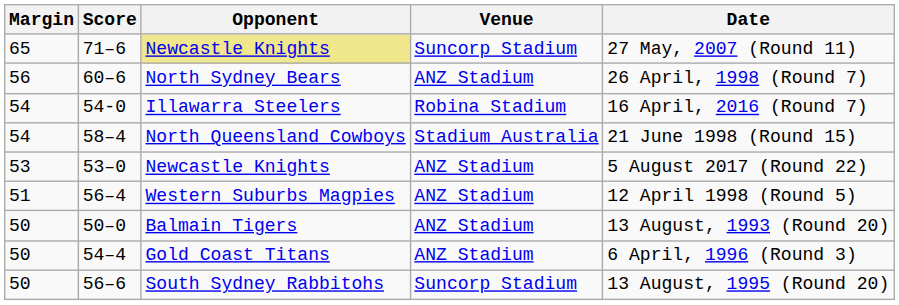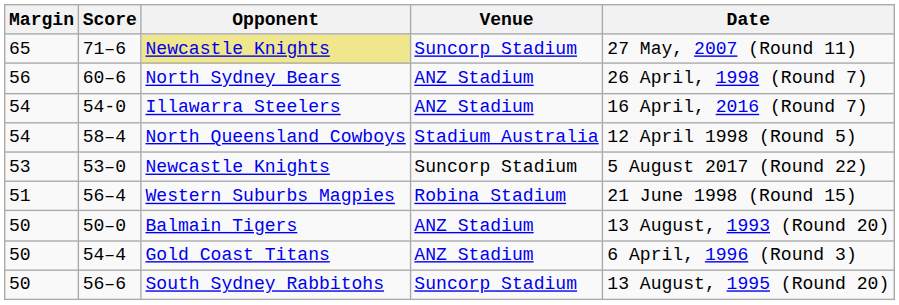54-0 | Venue: Robina Stadium -> ANZ Stadium
58–4 | Date: 21 June 1998 (Round 15) -> 12 April 1998 (Round 5)
53–0 | Venue: ANZ Stadium -> Suncorp Stadium
56–4 | Venue: ANZ Stadium -> Robina Stadium
56–4 | Date: 12 April 1998 (Round 5) -> 21 June 1998 (Round 15)
